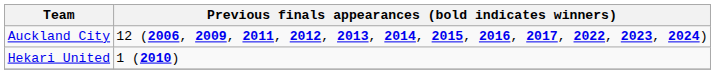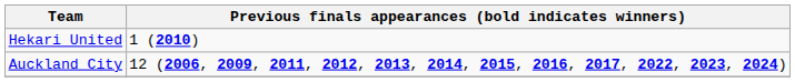rows swapped: Auckland City <-> Hekari United
